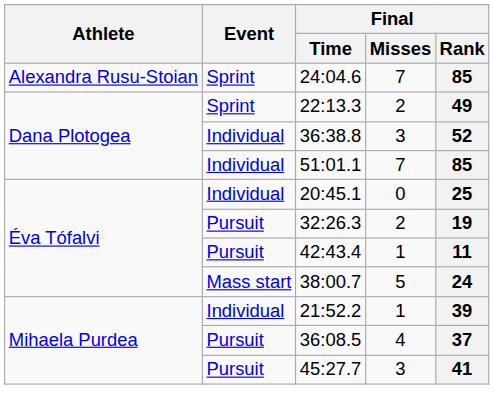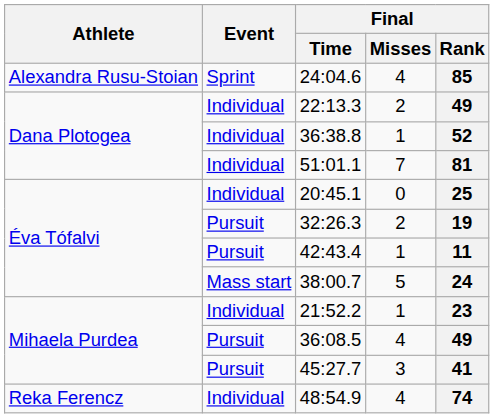24:04.6 | Final / Misses: 7 -> 4
22:13.3 | Event: Sprint -> Individual
36:38.8 | Final / Misses: 3 -> 1
51:01.1 | Final / Rank: 85 -> 81
21:52.2 | Final / Rank: 39 -> 23
36:08.5 | Final / Rank: 37 -> 49
+ row: Reka Ferencz | Individual | 48:54.9 | 4 | 74
